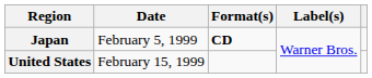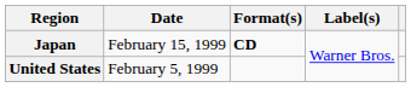Japan | Date: February 5, 1999 -> February 15, 1999
United States | Date: February 15, 1999 -> February 5, 1999
